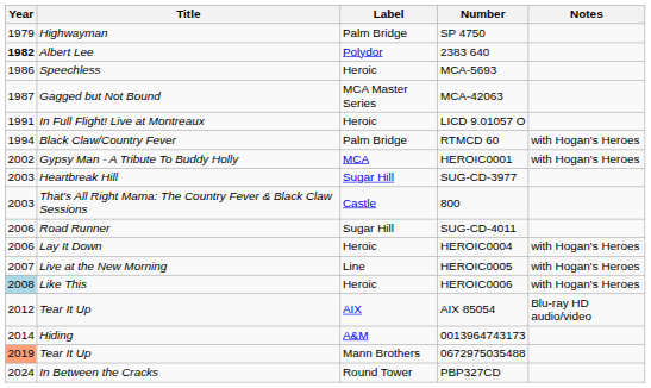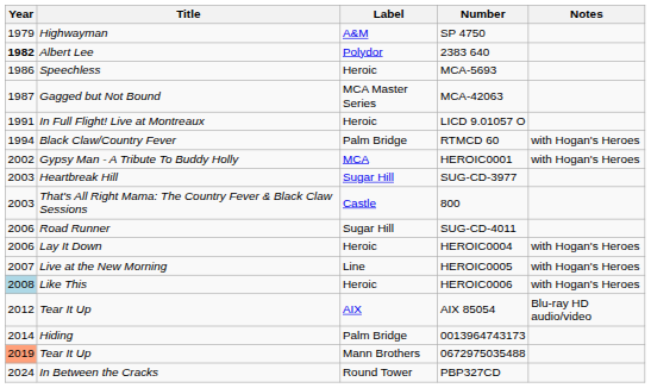SP 4750 | Label: Palm Bridge -> A&M
0013964743173 | Label: A&M -> Palm Bridge
